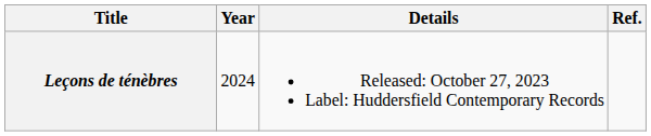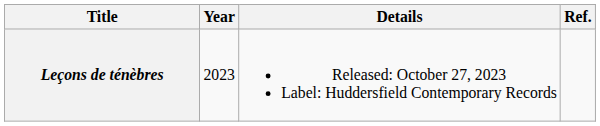Leçons de ténèbres | Year: 2024 -> 2023
